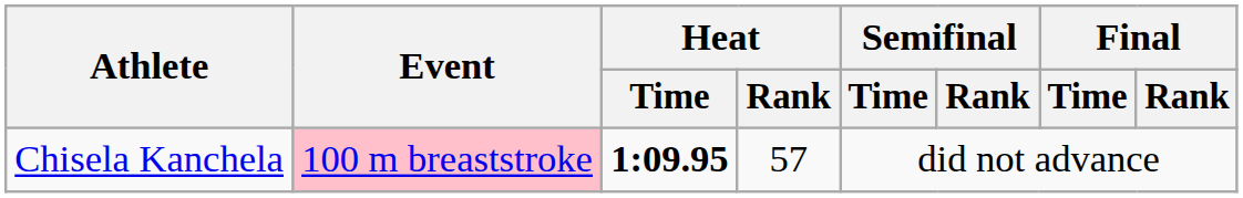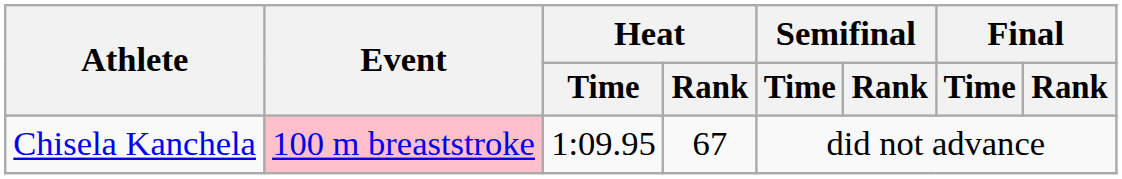Chisela Kanchela | Heat / Time: bold -> normal
Chisela Kanchela | Heat / Rank: 57 -> 67
